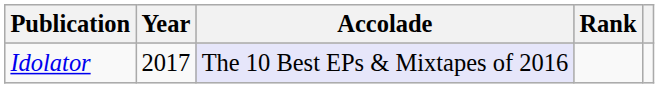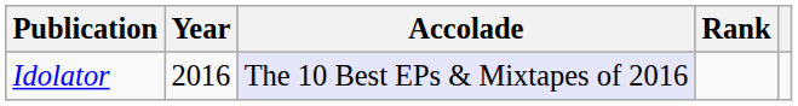Idolator | Year: 2017 -> 2016
